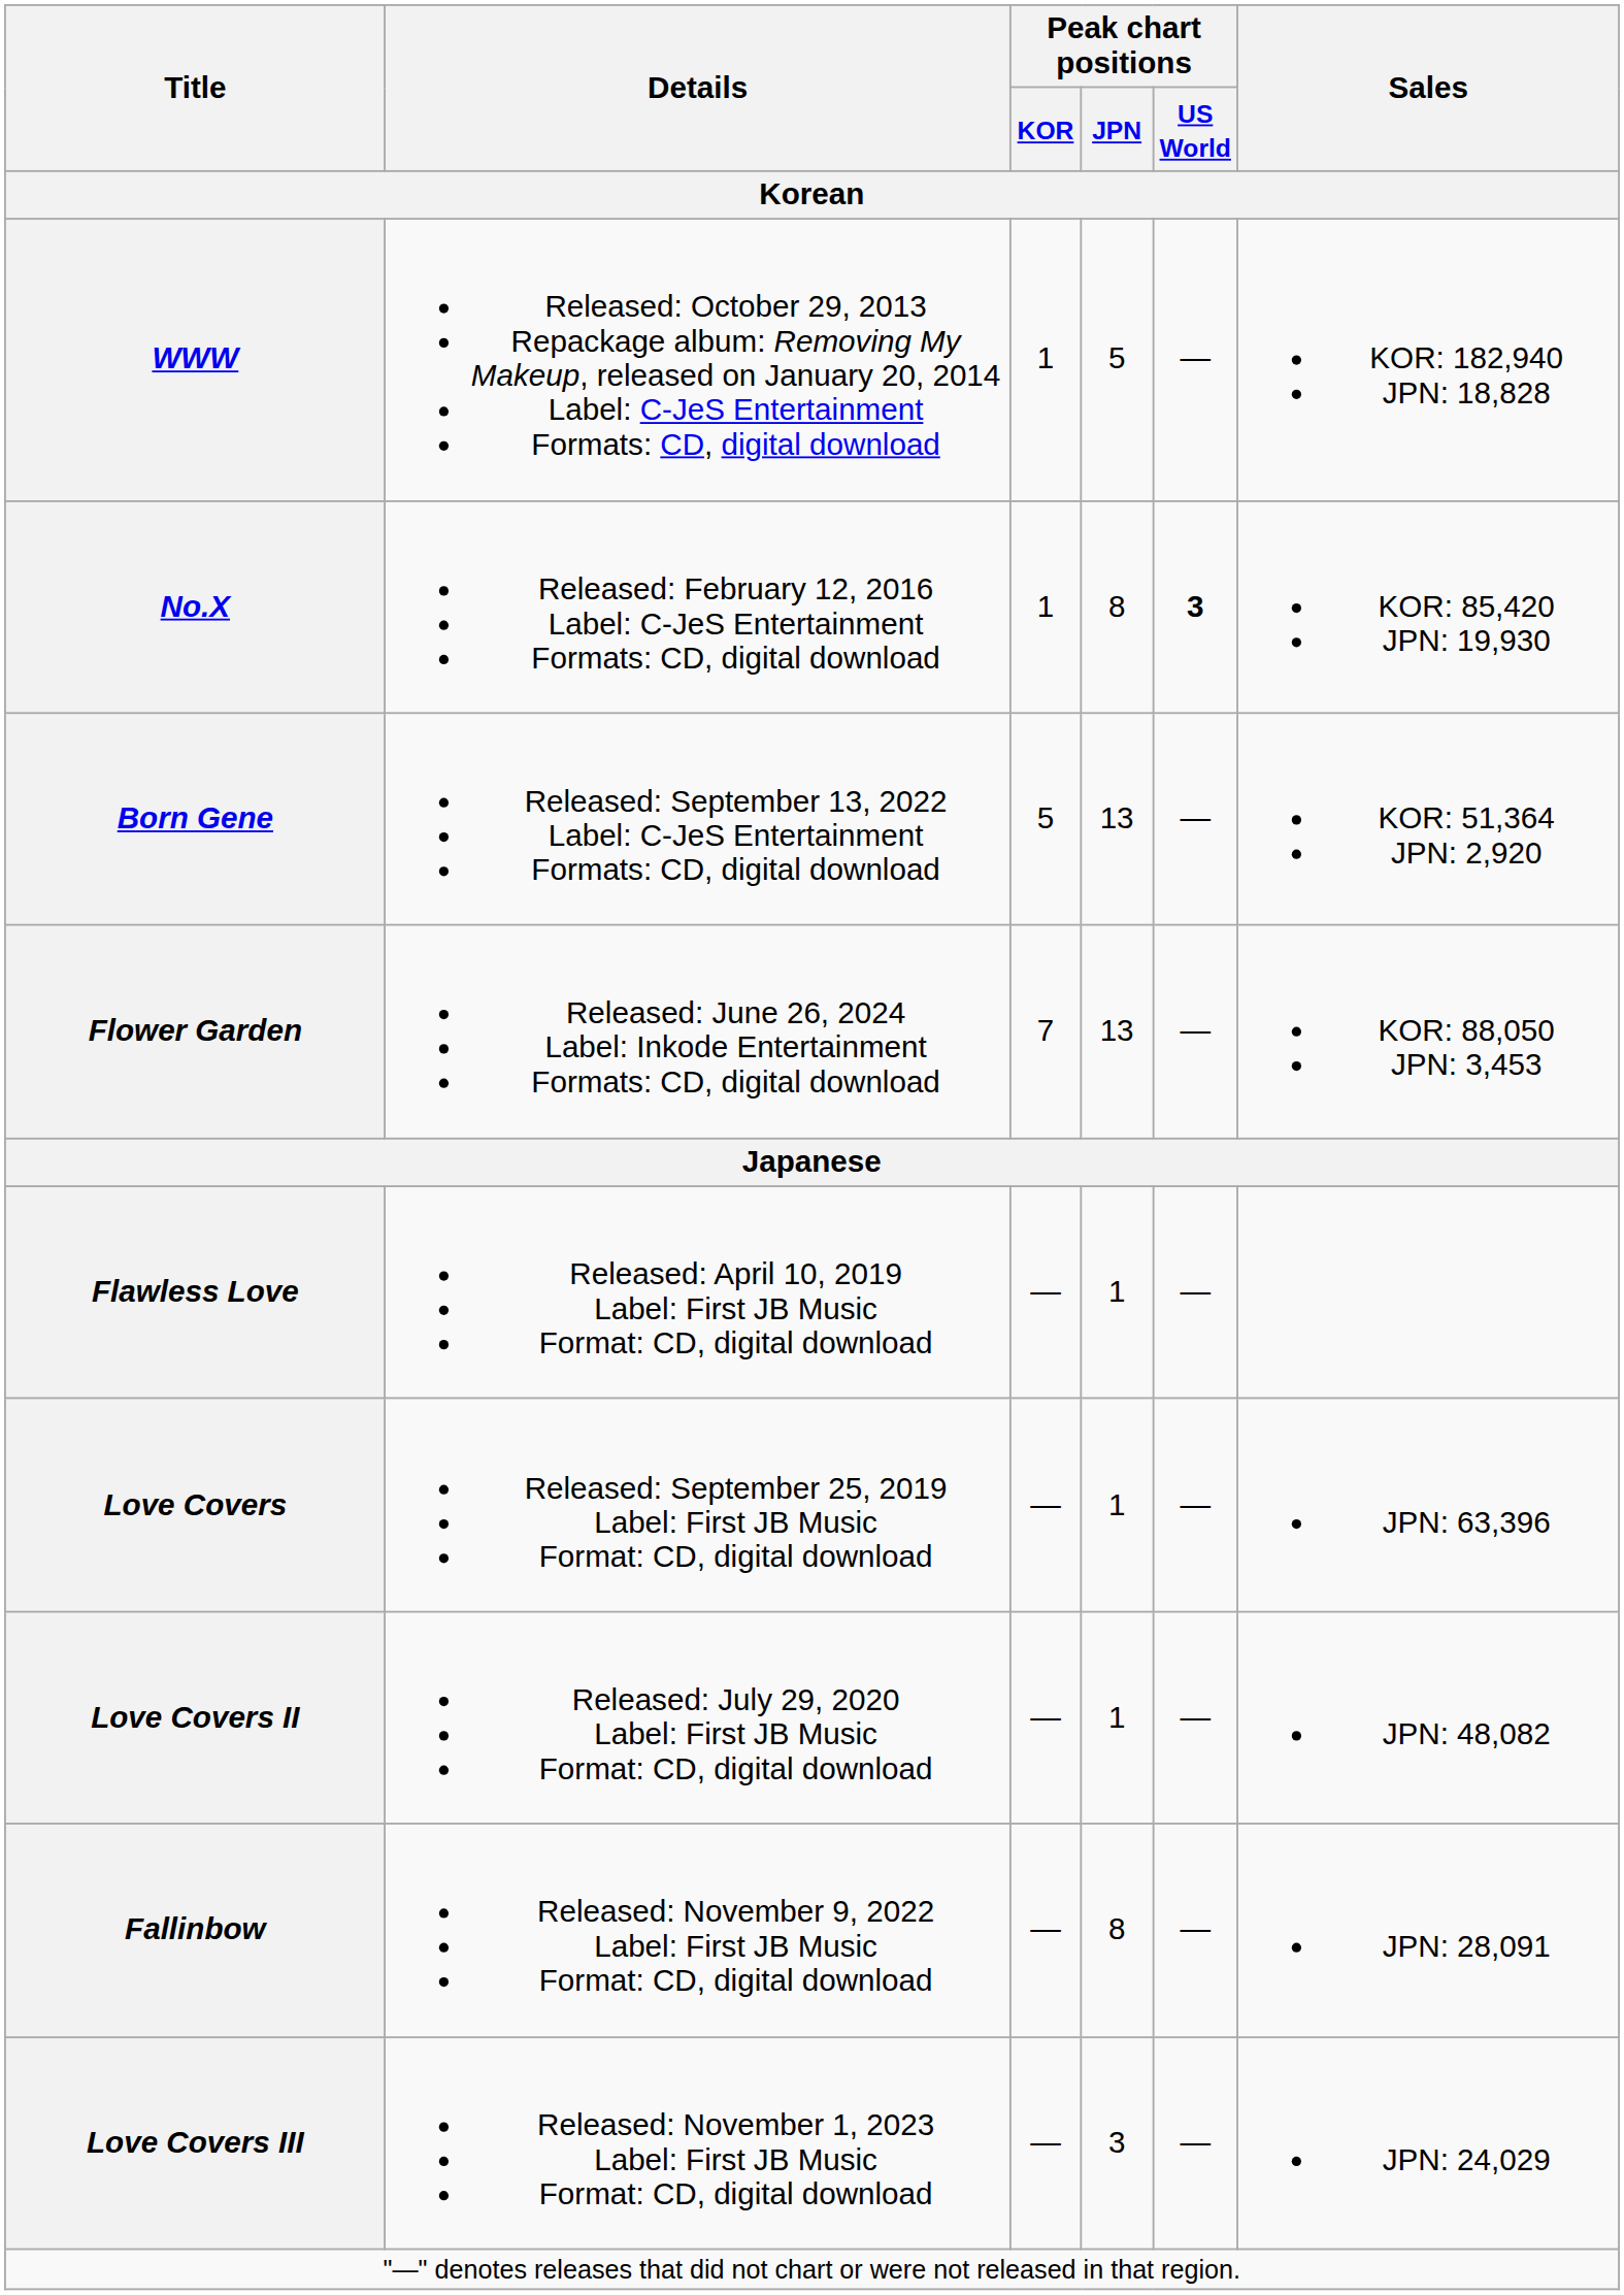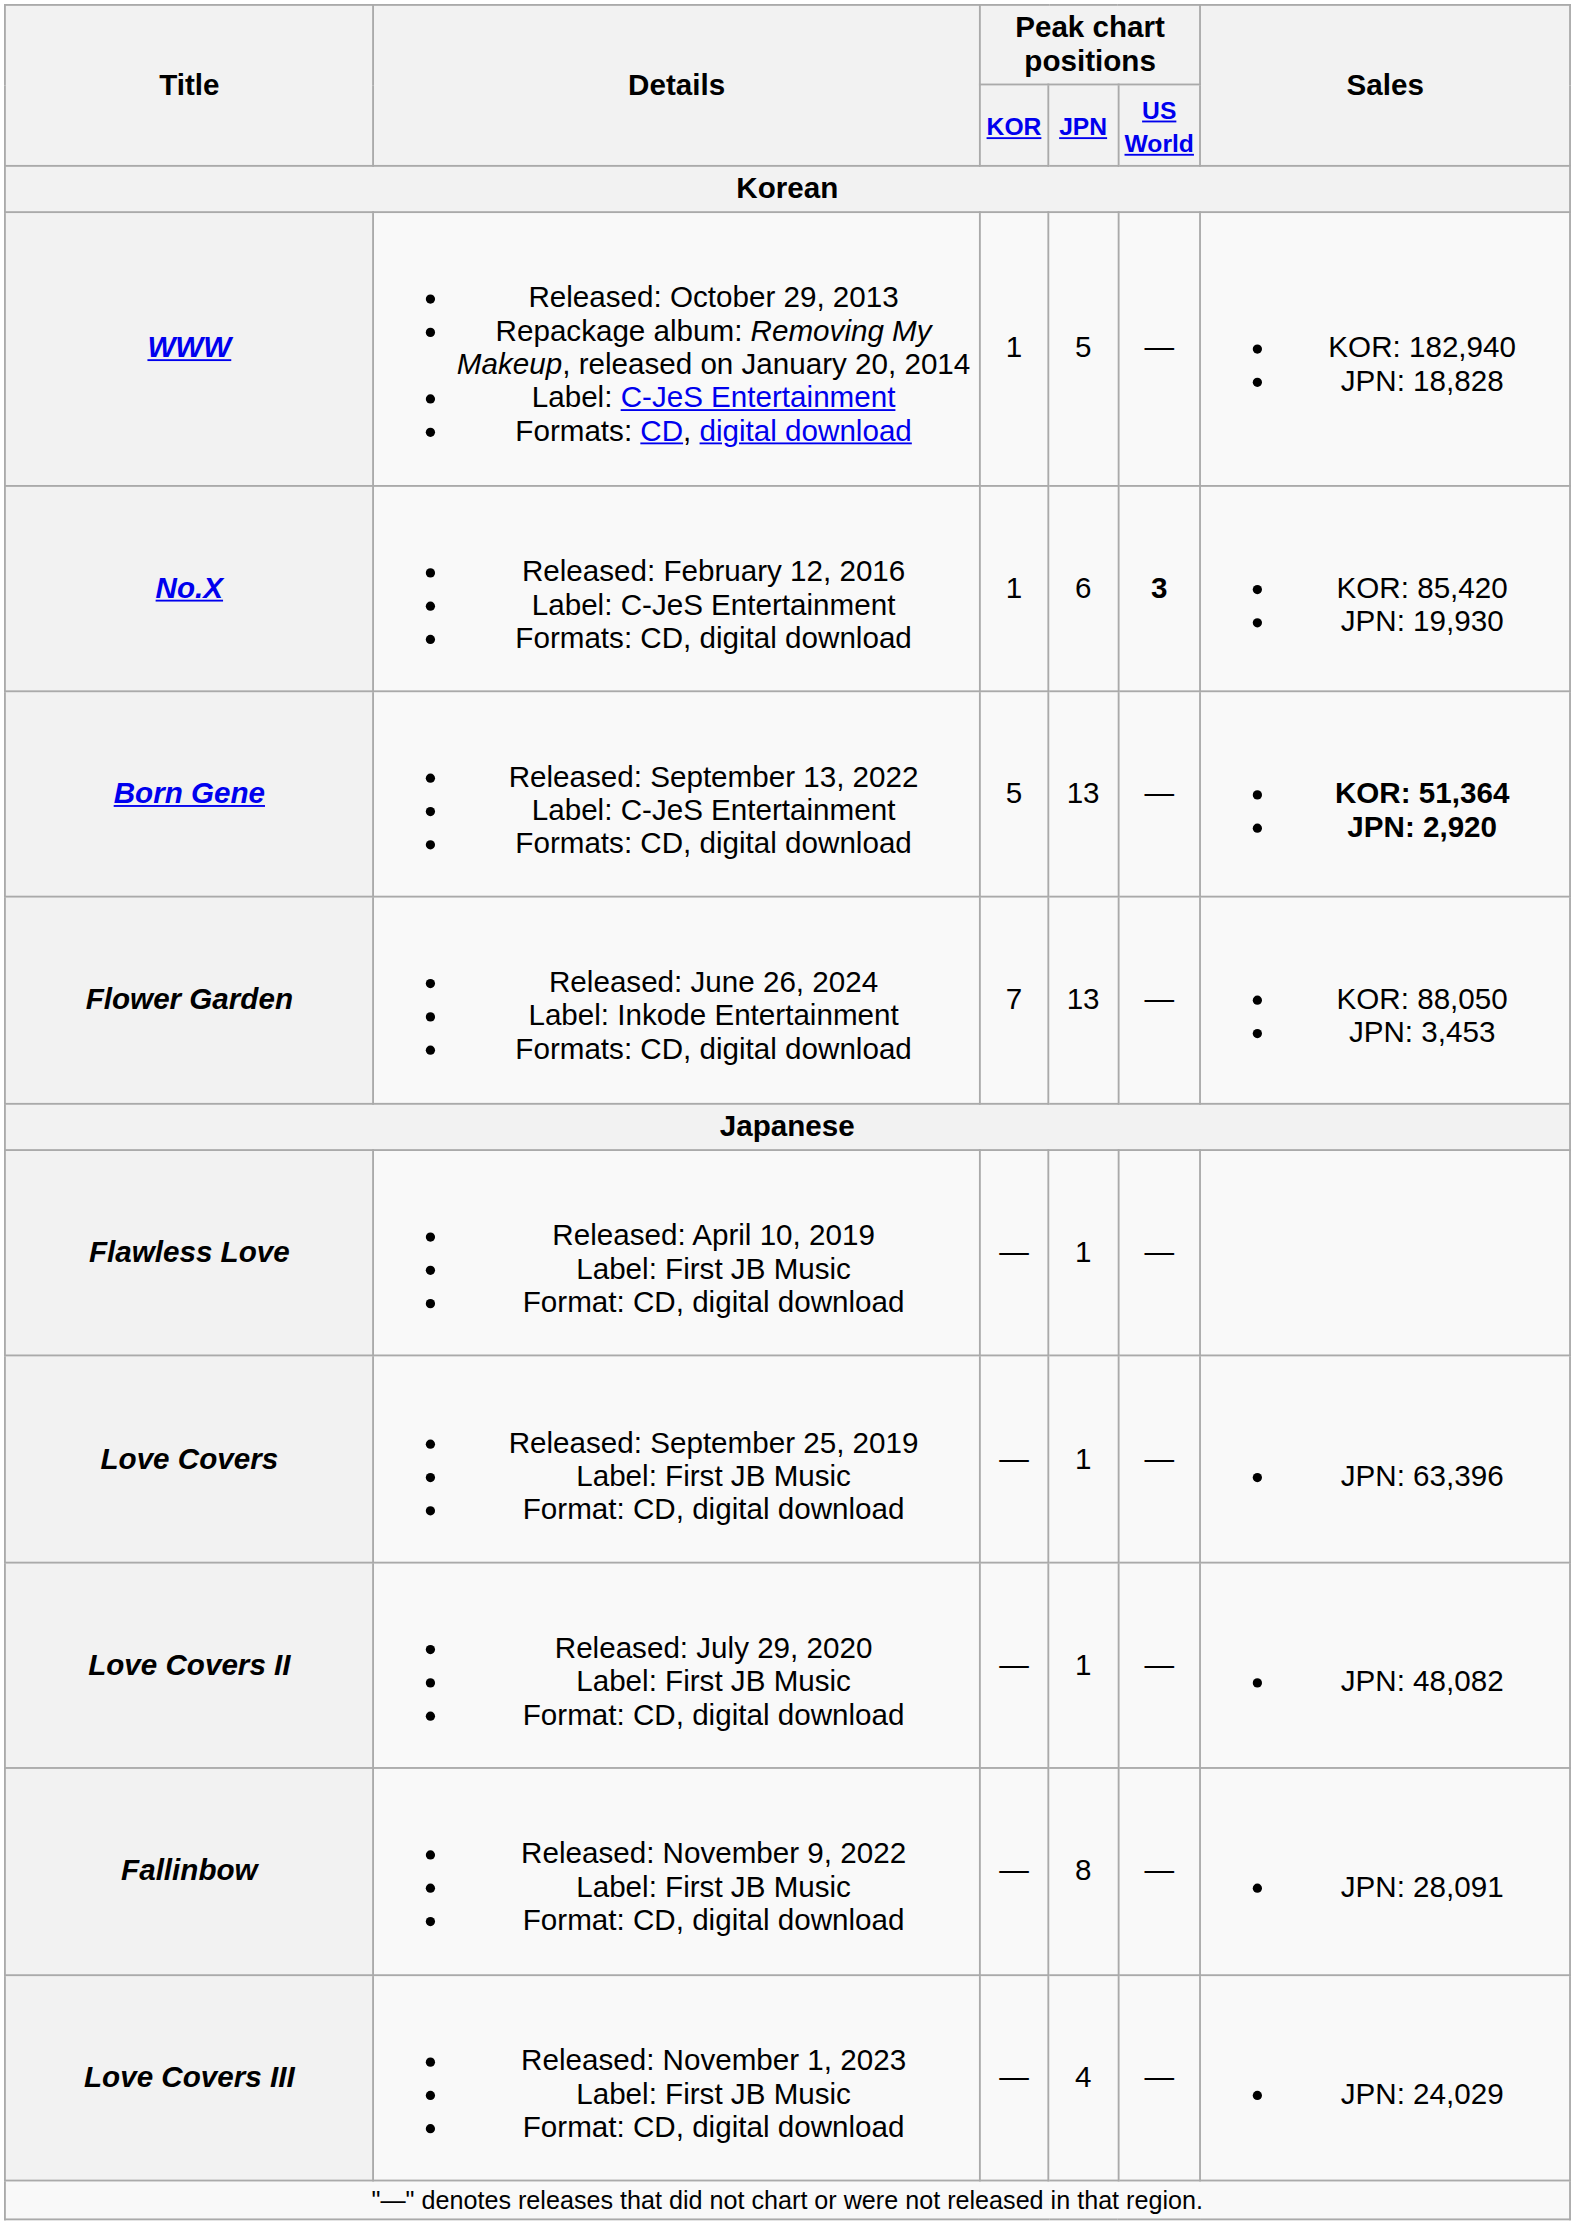No.X | Peak chart positions / JPN / Korean: 8 -> 6
Born Gene | Sales / Korean: normal -> bold
Love Covers III | Peak chart positions / JPN / Korean: 3 -> 4
